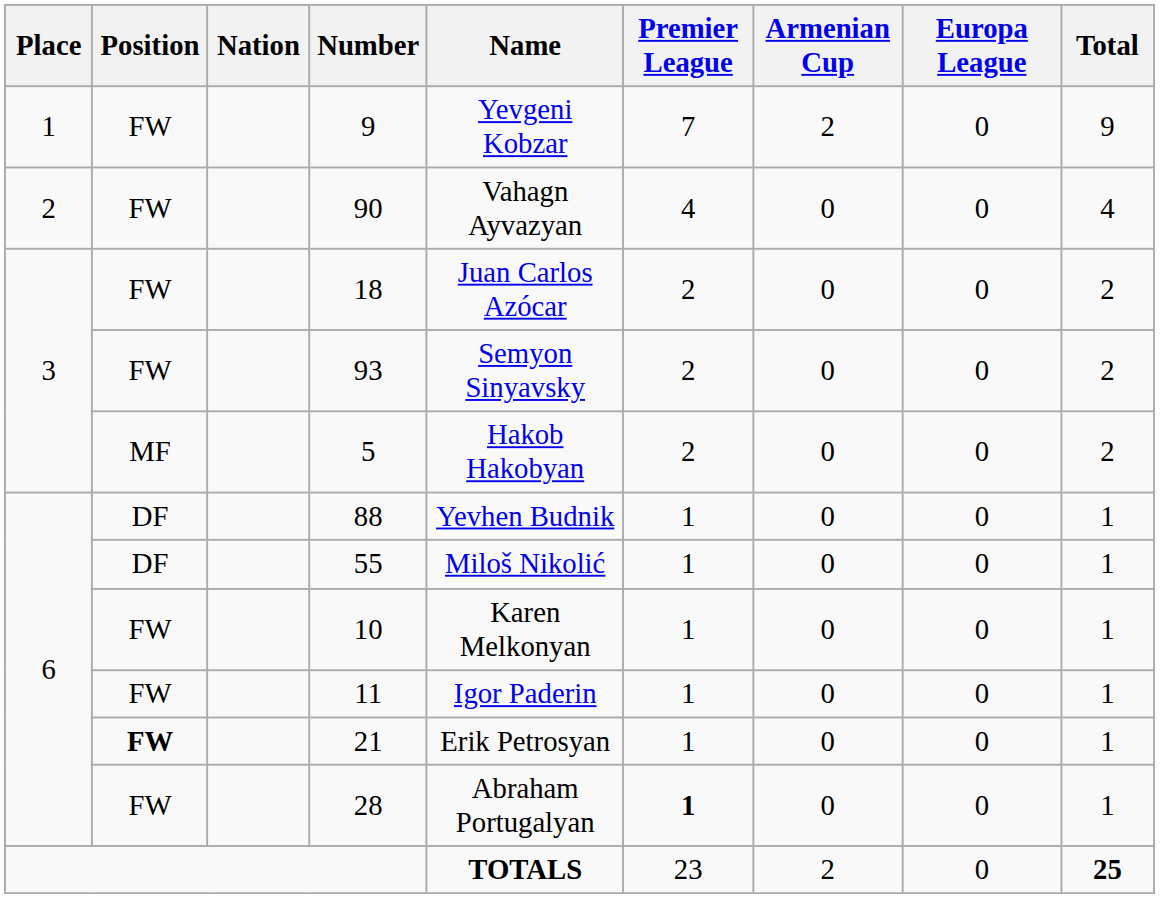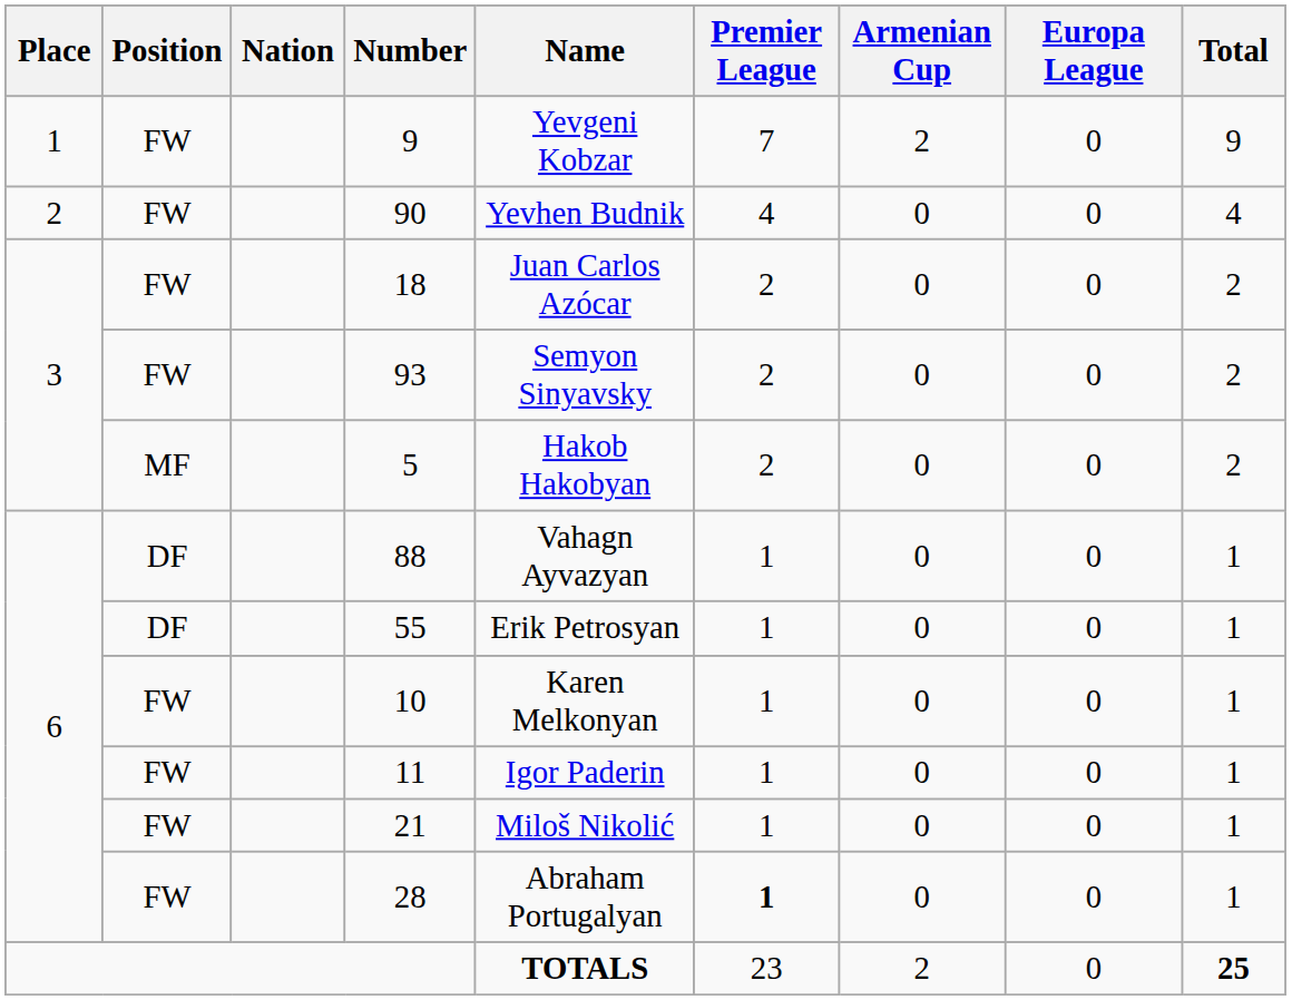90 | Name: Vahagn Ayvazyan -> Yevhen Budnik
88 | Name: Yevhen Budnik -> Vahagn Ayvazyan
55 | Name: Miloš Nikolić -> Erik Petrosyan
21 | Position: bold -> normal
21 | Name: Erik Petrosyan -> Miloš Nikolić
